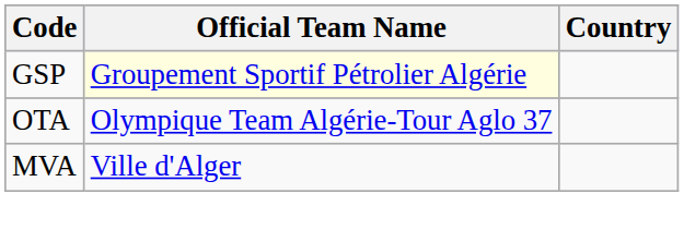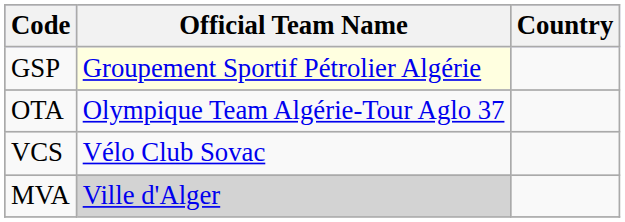+ row: VCS | Vélo Club Sovac
MVA | Official Team Name: no background -> lightgrey background
